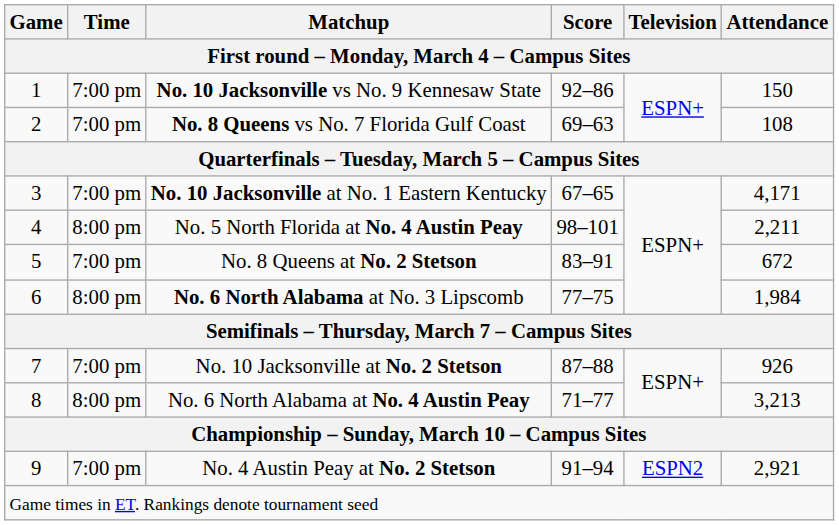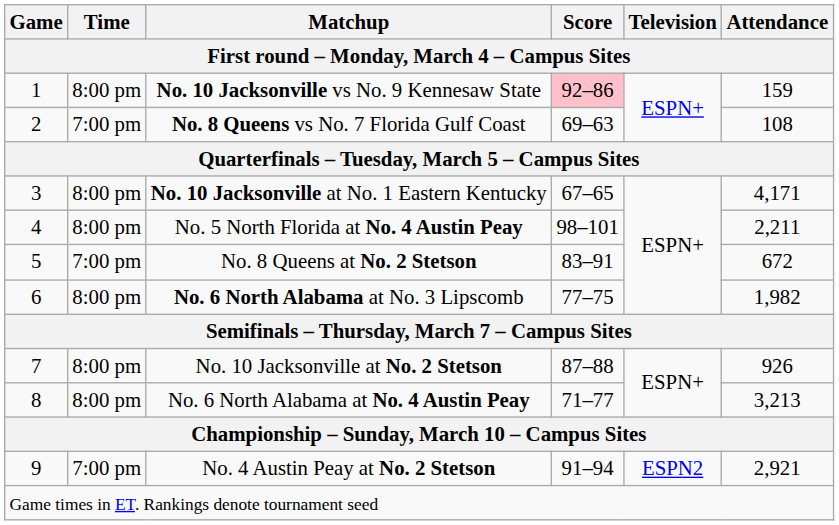No. 10 Jacksonville vs No. 9 Kennesaw State | Time: 7:00 pm -> 8:00 pm
No. 10 Jacksonville vs No. 9 Kennesaw State | Score: no background -> pink background
No. 10 Jacksonville vs No. 9 Kennesaw State | Attendance: 150 -> 159
No. 10 Jacksonville at No. 1 Eastern Kentucky | Time: 7:00 pm -> 8:00 pm
No. 6 North Alabama at No. 3 Lipscomb | Attendance: 1,984 -> 1,982
No. 10 Jacksonville at No. 2 Stetson | Time: 7:00 pm -> 8:00 pm
